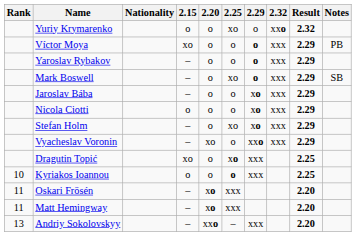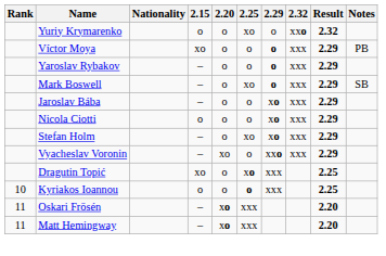- row: 13 | Andriy Sokolovskyy | – | xxo | – | xxx | 2.20
